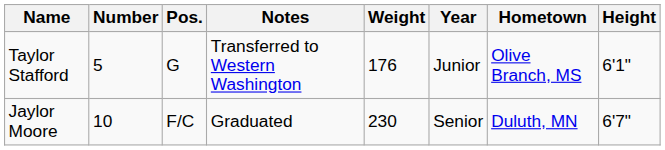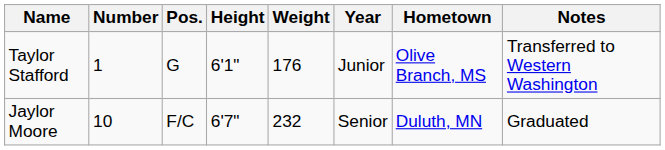columns swapped: Height <-> Notes
Taylor Stafford | Number: 5 -> 1
Jaylor Moore | Weight: 230 -> 232
